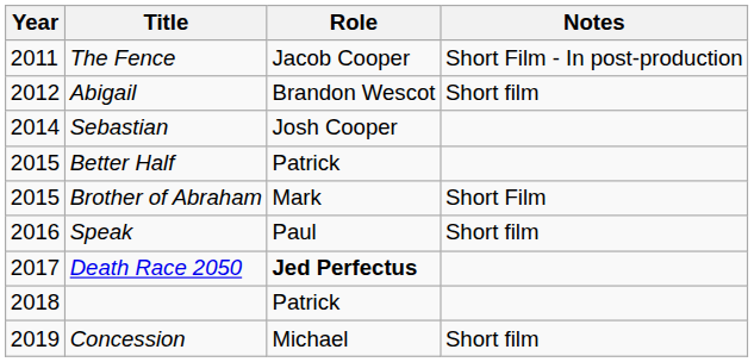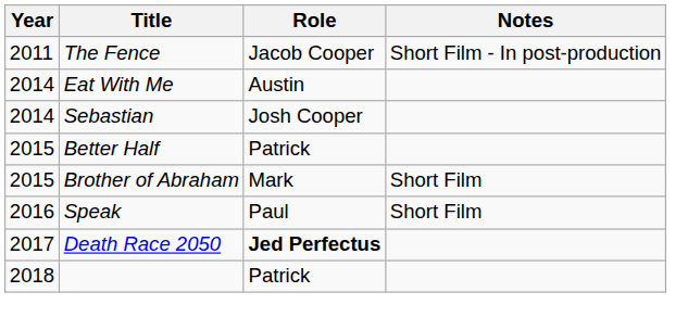- row: 2012 | Abigail | Brandon Wescot | Short film
+ row: 2014 | Eat With Me | Austin
Speak | Notes: Short film -> Short Film
- row: 2019 | Concession | Michael | Short film
